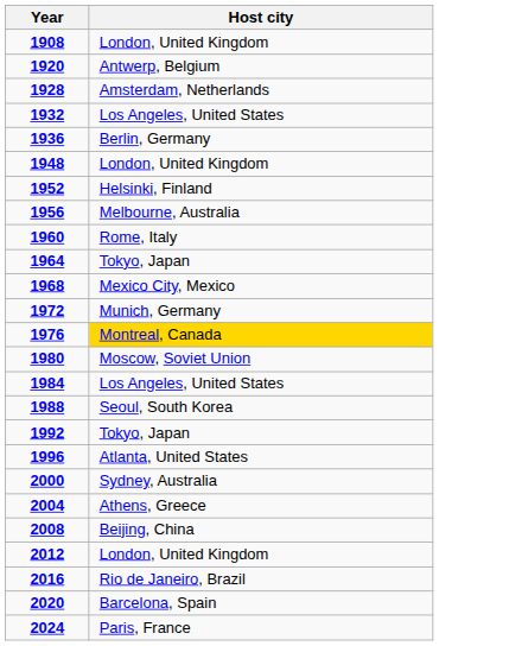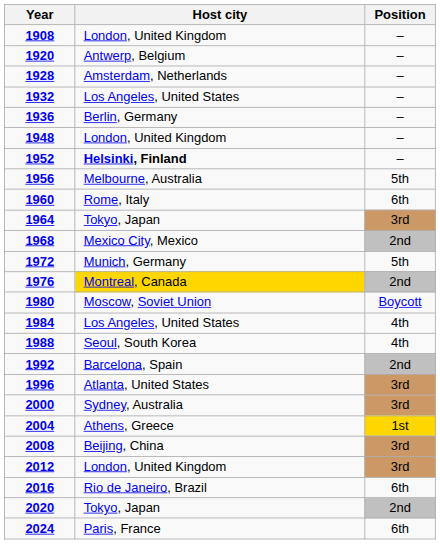+ column: Position | – | – | – | – | – | – | – | 5th | 6th | 3rd | 2nd | 5th | 2nd | Boycott | 4th | 4th | 2nd | 3rd | 3rd | 1st | 3rd | 3rd | 6th | 2nd | 6th
1952 | Host city: normal -> bold
1992 | Host city: Tokyo, Japan -> Barcelona, Spain
2020 | Host city: Barcelona, Spain -> Tokyo, Japan
